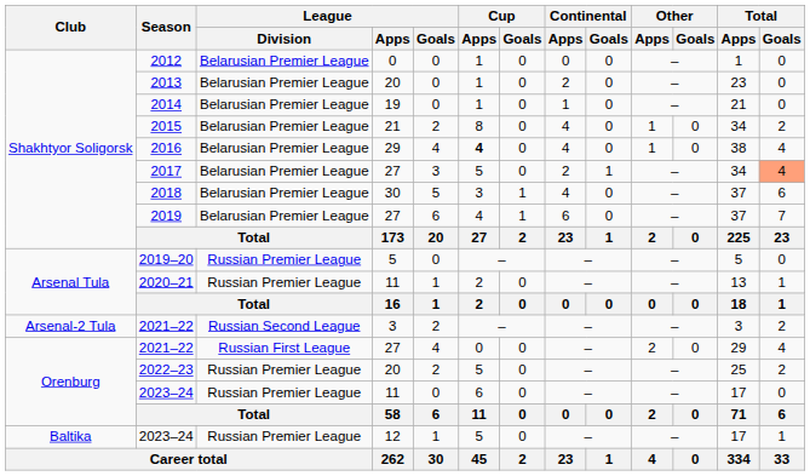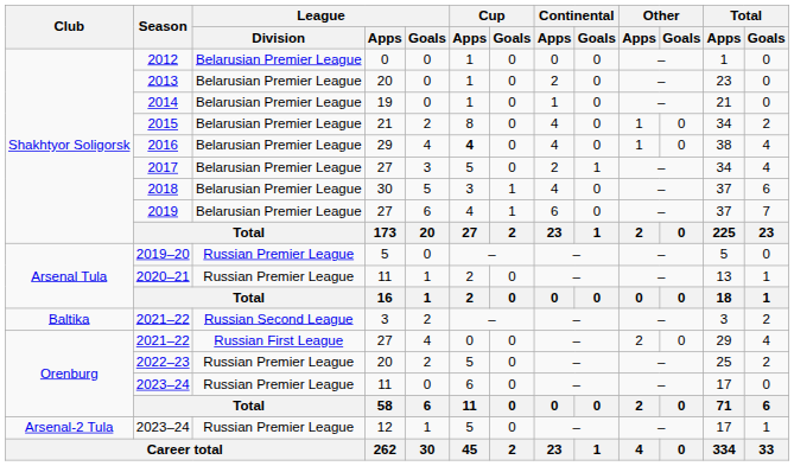2017 | Total / Goals: lightsalmon background -> no background
2021–22 / 3 | Club: Arsenal-2 Tula -> Baltika
2023–24 / 12 | Club: Baltika -> Arsenal-2 Tula
